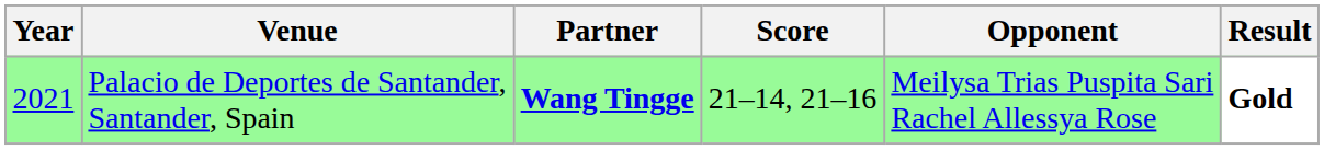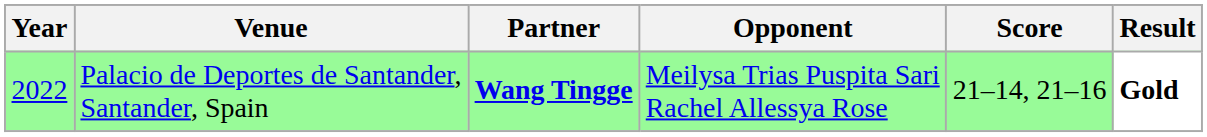columns swapped: Opponent <-> Score
Palacio de Deportes de Santander, Santander, Spain | Year: 2021 -> 2022
